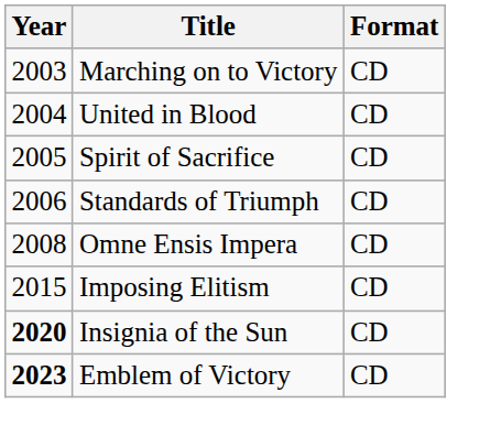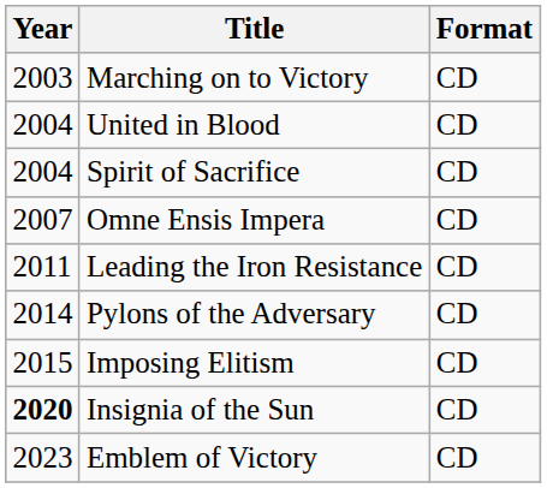Spirit of Sacrifice | Year: 2005 -> 2004
- row: 2006 | Standards of Triumph | CD
Omne Ensis Impera | Year: 2008 -> 2007
+ row: 2011 | Leading the Iron Resistance | CD
+ row: 2014 | Pylons of the Adversary | CD
Emblem of Victory | Year: bold -> normal
